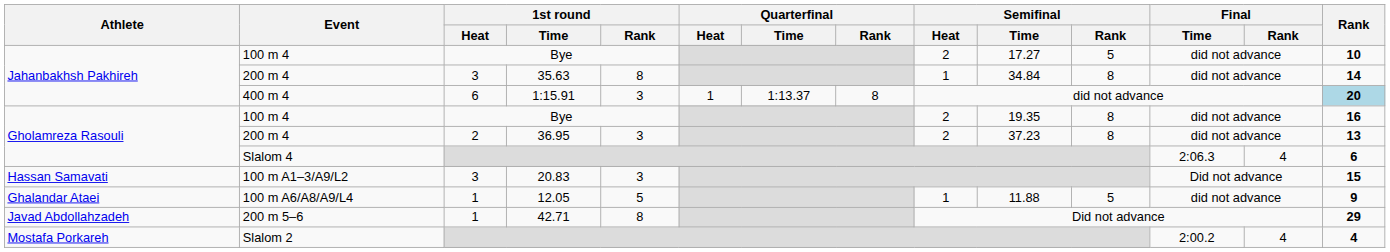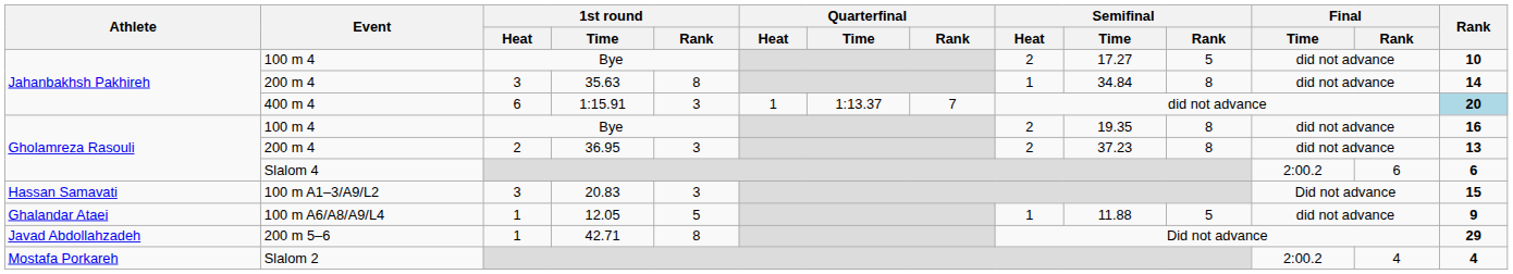400 m 4 | Quarterfinal / Rank: 8 -> 7
Slalom 4 | Final / Time: 2:06.3 -> 2:00.2
Slalom 4 | Final / Rank: 4 -> 6
